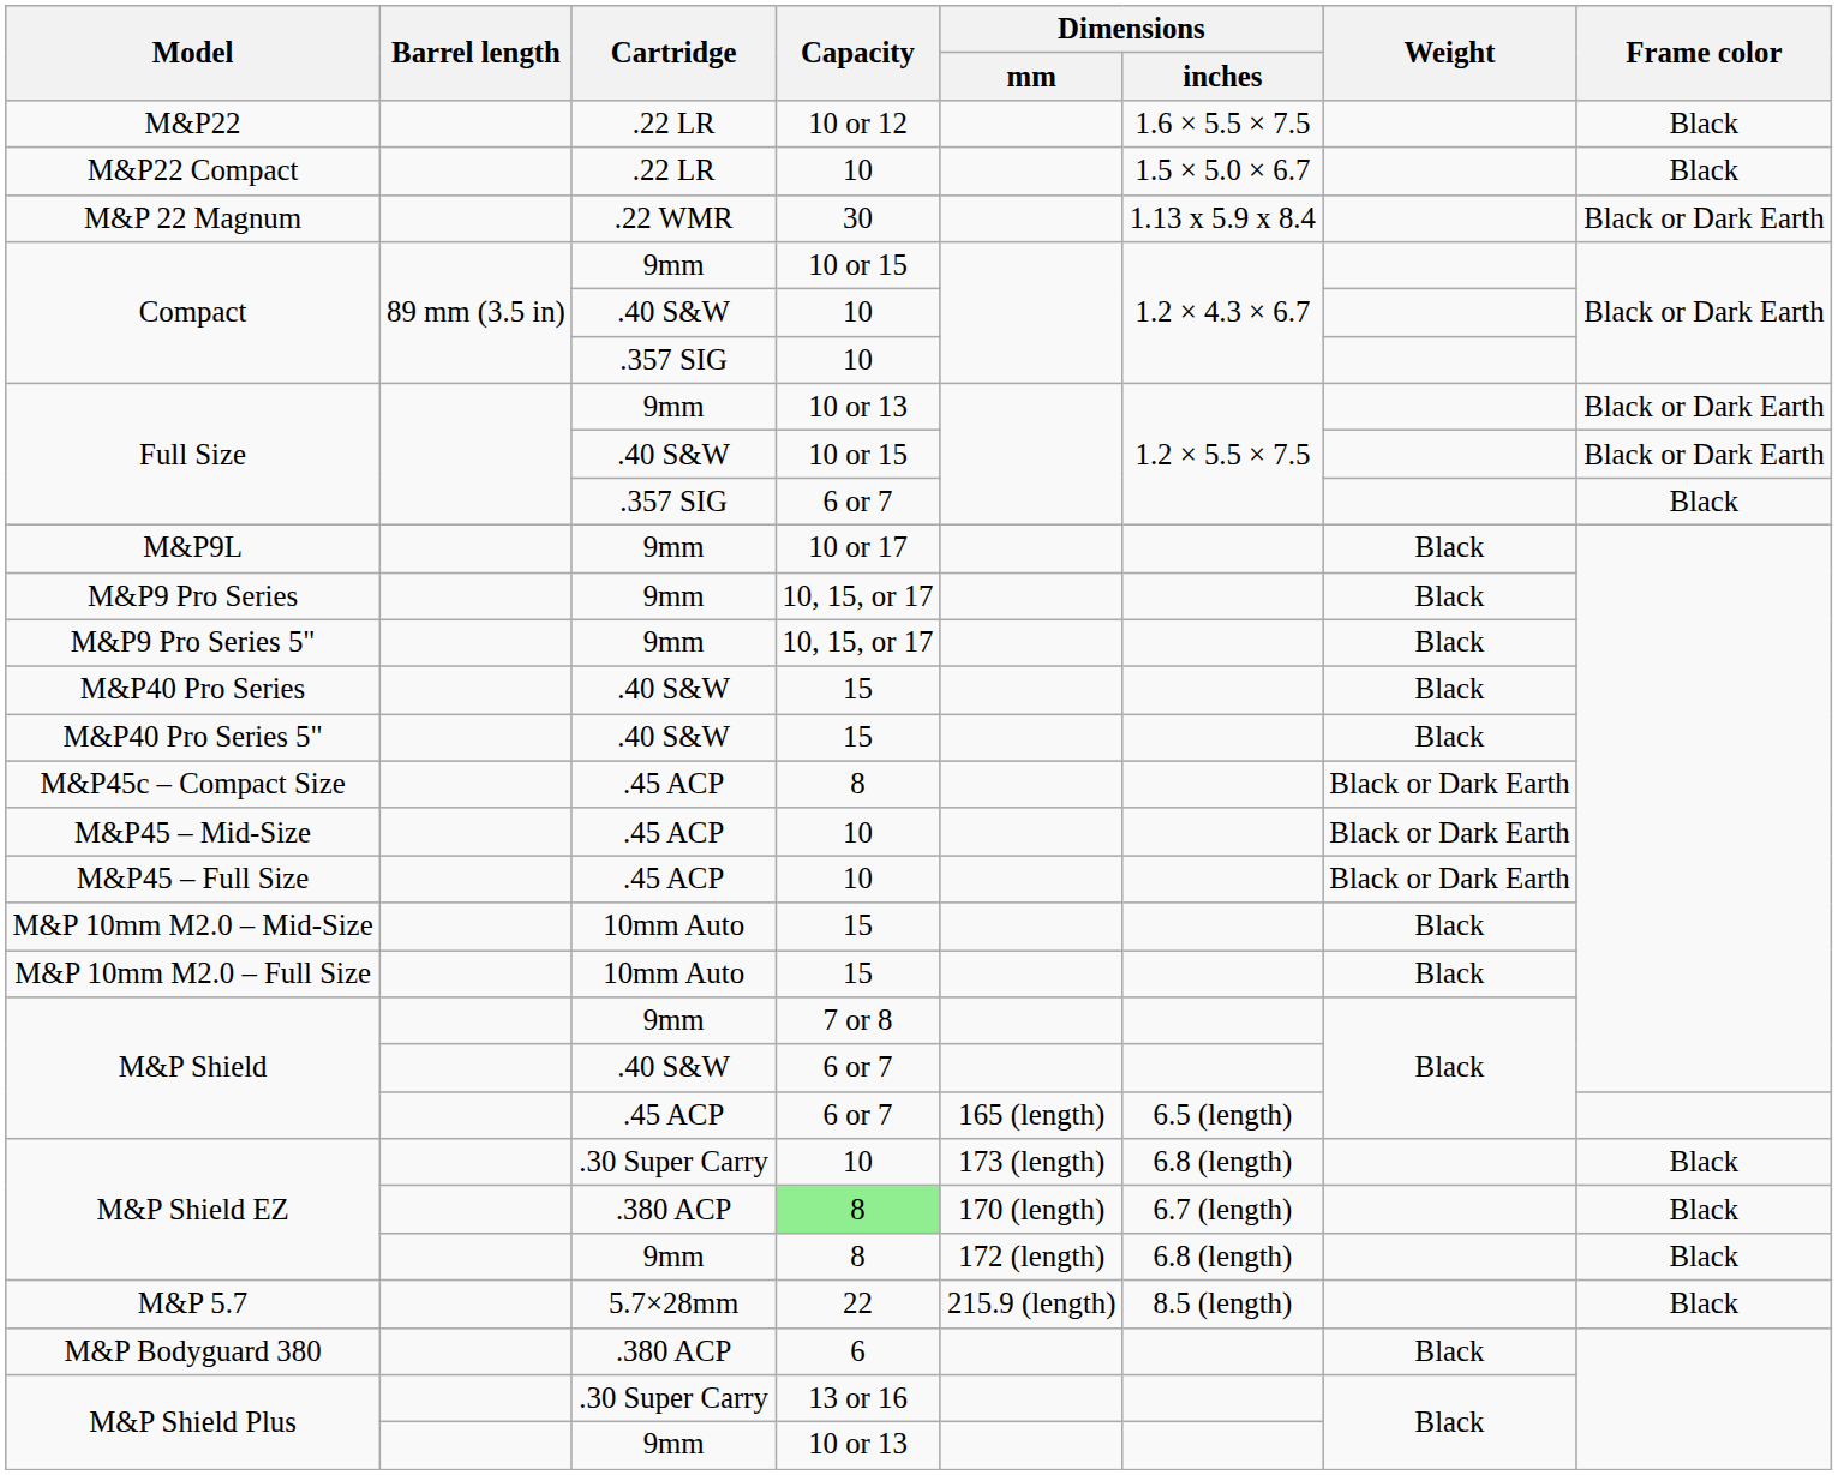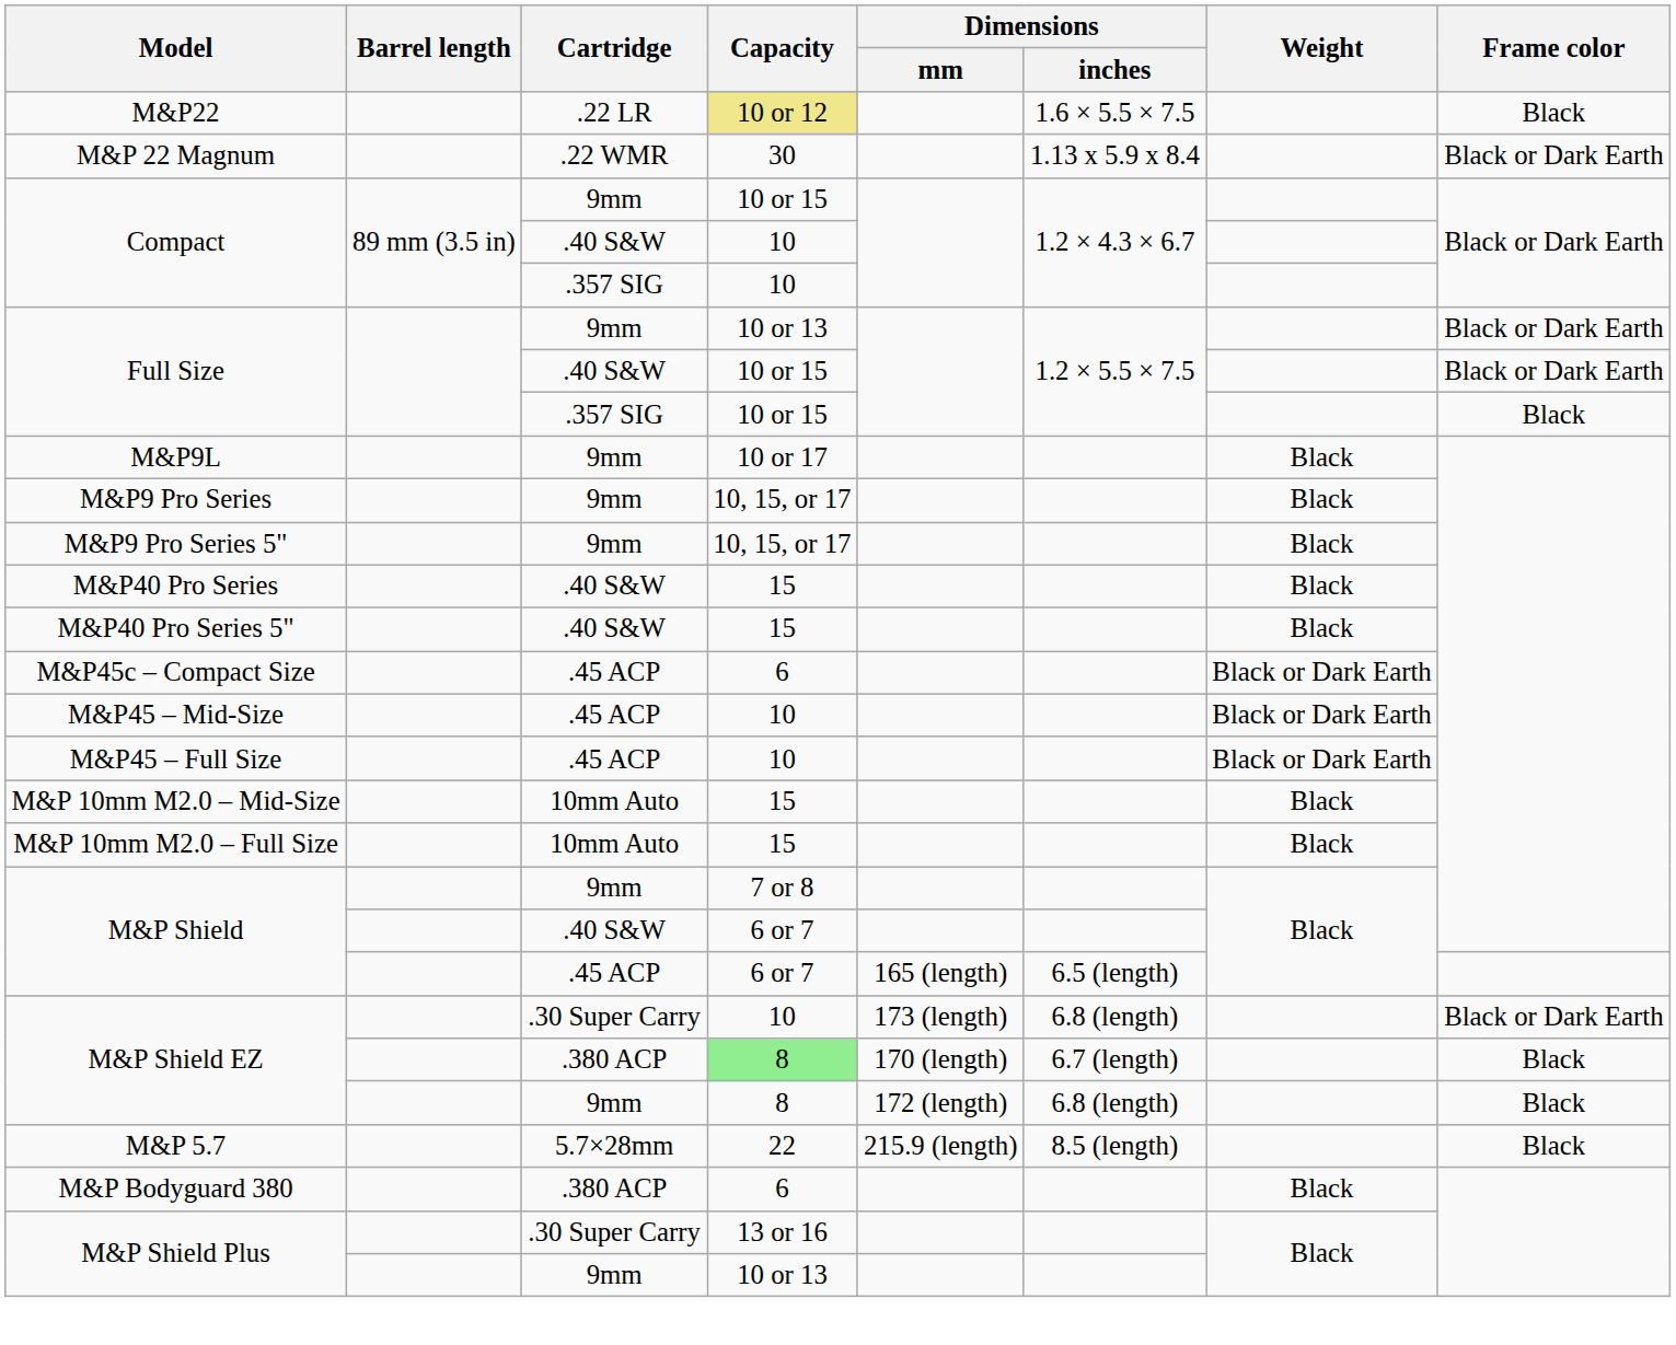M&P22 | Capacity: no background -> khaki background
- row: M&P22 Compact | .22 LR | 10 | 1.5 × 5.0 × 6.7 | Black
Full Size / .357 SIG | Capacity: 6 or 7 -> 10 or 15
M&P45c – Compact Size | Capacity: 8 -> 6
M&P Shield EZ / .30 Super Carry | Frame color: Black -> Black or Dark Earth
